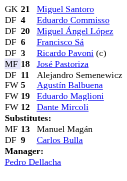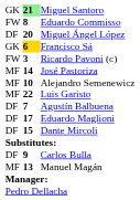Miguel Santoro | column 2: no background -> lightgreen background
Eduardo Commisso | column 1: DF -> FW
Eduardo Commisso | column 2: 4 -> 8
Francisco Sá | column 1: DF -> GK
Francisco Sá | column 2: no background -> gold background
Ricardo Pavoni (c) | column 1: DF -> FW
José Pastoriza | column 1: lavender background -> no background
José Pastoriza | column 2: 18 -> 14
Alejandro Semenewicz | column 1: DF -> MF
Alejandro Semenewicz | column 2: 11 -> 10
+ row: MF | 22 | Luis Garisto
Agustín Balbuena | column 1: FW -> DF
Agustín Balbuena | column 2: 5 -> 7
Eduardo Maglioni | column 1: FW -> DF
Eduardo Maglioni | column 2: 19 -> 17
Dante Mircoli | column 1: FW -> DF
Dante Mircoli | column 2: 12 -> 15
rows swapped: Carlos Bulla <-> Manuel Magán
